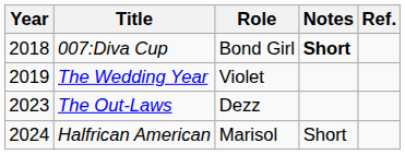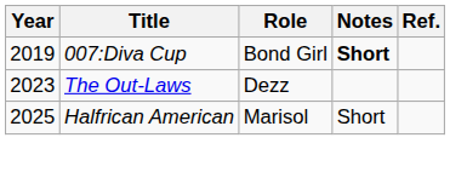007:Diva Cup | Year: 2018 -> 2019
- row: 2019 | The Wedding Year | Violet
Halfrican American | Year: 2024 -> 2025
